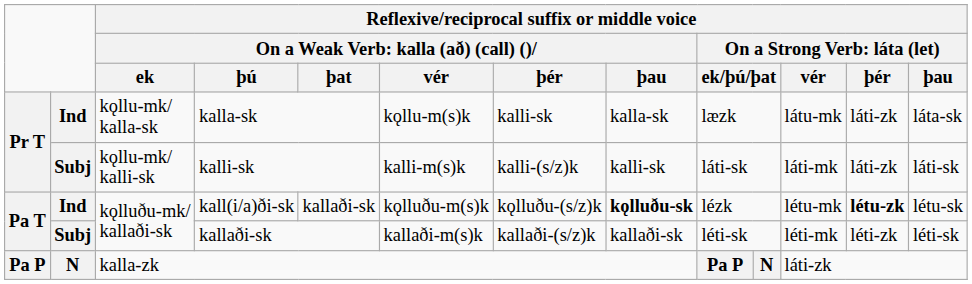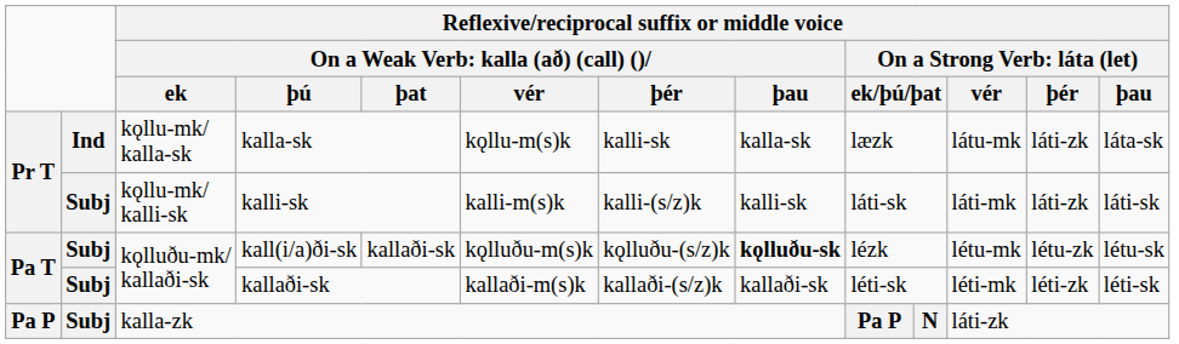kall(i/a)ði-sk | column 2: Ind -> Subj
kall(i/a)ði-sk | column 13: bold -> normal
kalla-zk | column 2: N -> Subj
